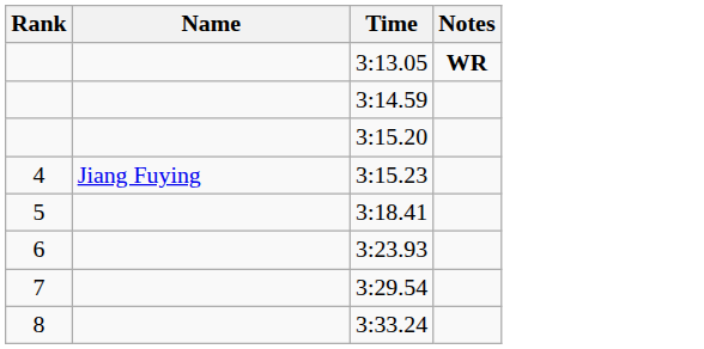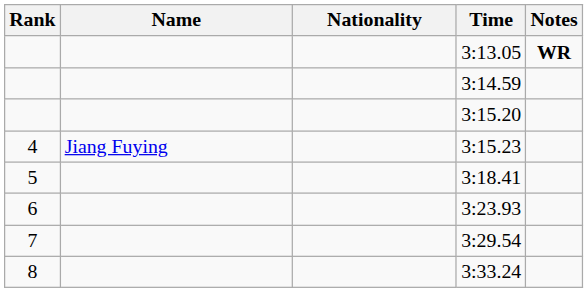+ column: Nationality
